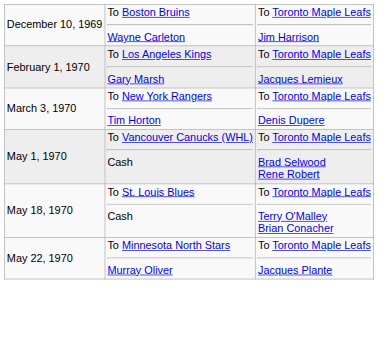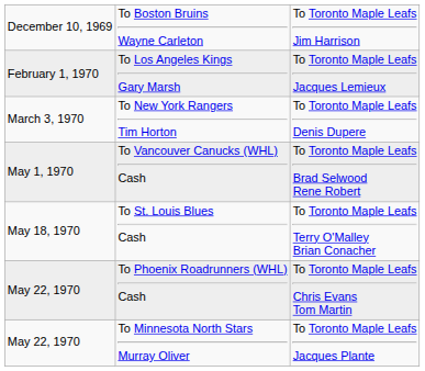+ row: May 22, 1970 | To Phoenix Roadrunners (WHL) Cash | To Toronto Maple Leafs Chris Evans Tom Martin
